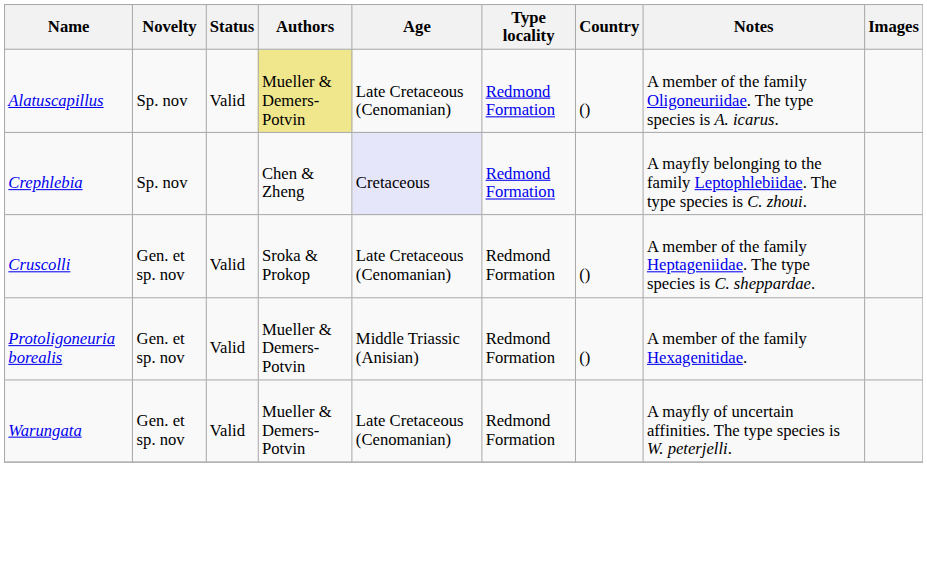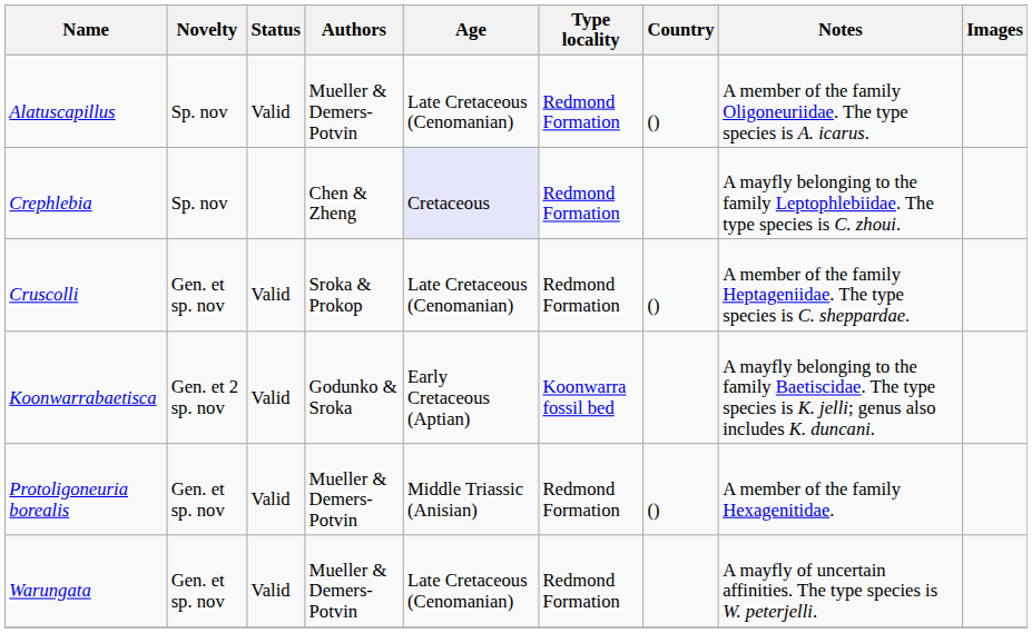Alatuscapillus | Authors: khaki background -> no background
+ row: Koonwarrabaetisca | Gen. et 2 sp. nov | Valid | Godunko & Sroka | Early Cretaceous (Aptian) | Koonwarra fossil bed | A mayfly belonging to the family Baetiscidae. The type species is K. jelli; genus also includes K. duncani.
